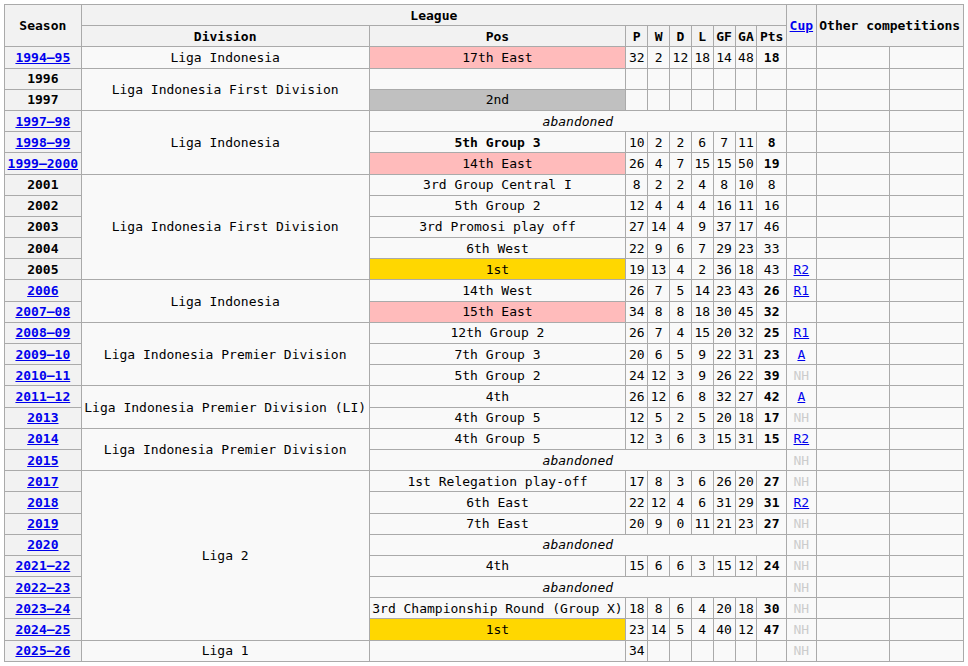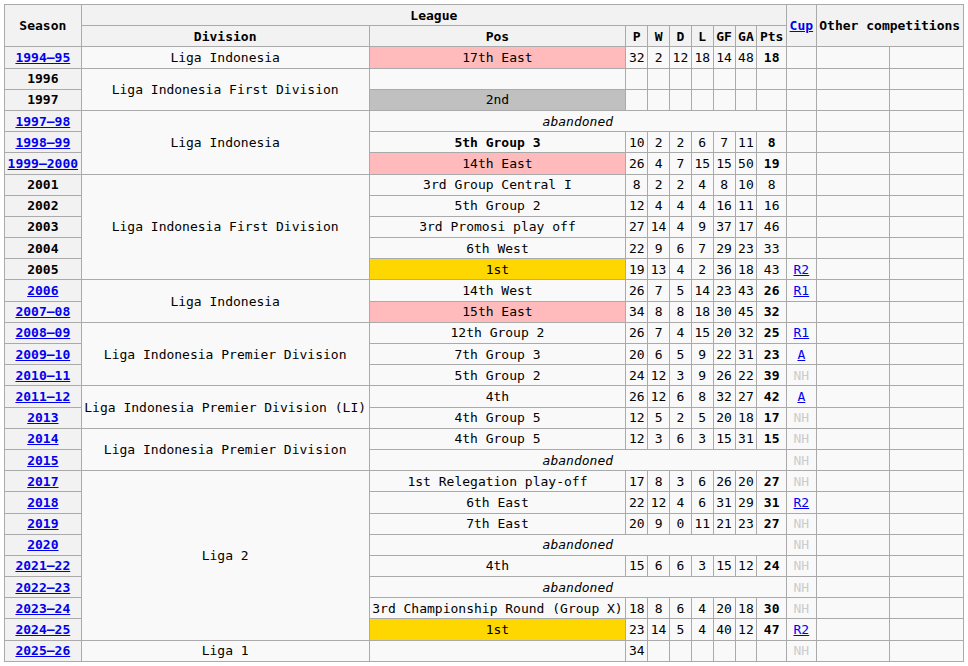2014 | Cup: R2 -> NH
2024–25 | Cup: NH -> R2
